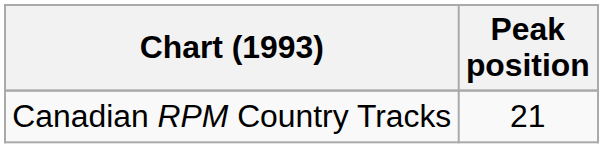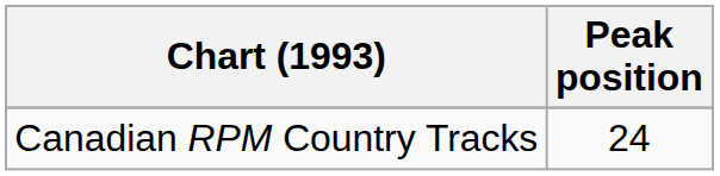Canadian RPM Country Tracks | Peak position: 21 -> 24
